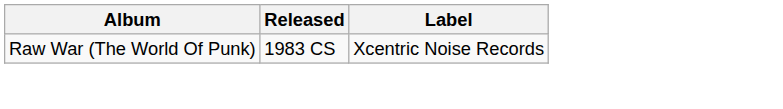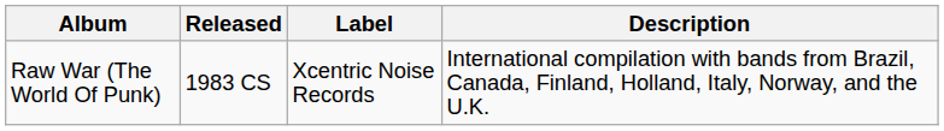+ column: Description | International compilation with bands from Brazil, Canada, Finland, Holland, Italy, Norway, and the U.K.
